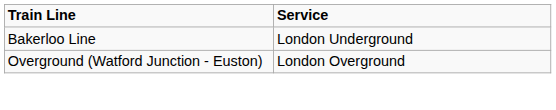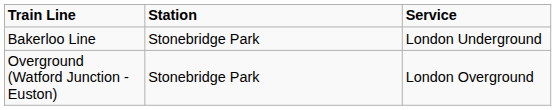+ column: Station | Stonebridge Park | Stonebridge Park
